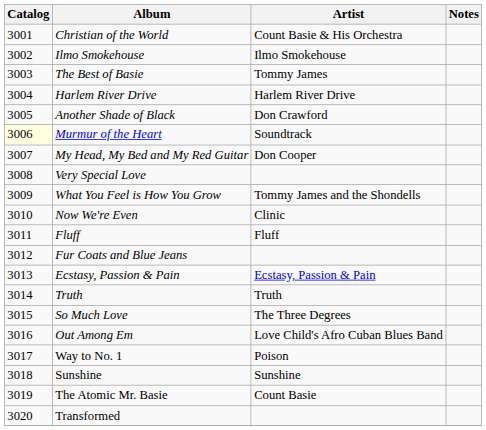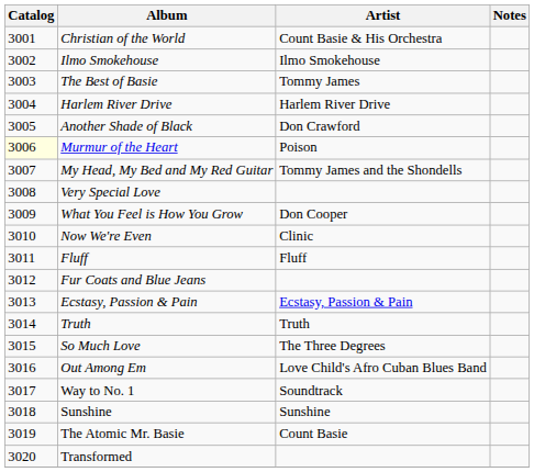Murmur of the Heart | Artist: Soundtrack -> Poison
My Head, My Bed and My Red Guitar | Artist: Don Cooper -> Tommy James and the Shondells
What You Feel is How You Grow | Artist: Tommy James and the Shondells -> Don Cooper
Way to No. 1 | Artist: Poison -> Soundtrack
